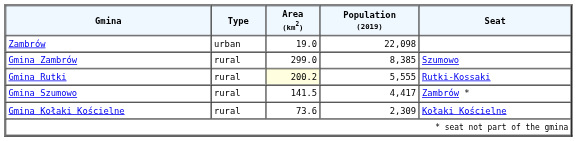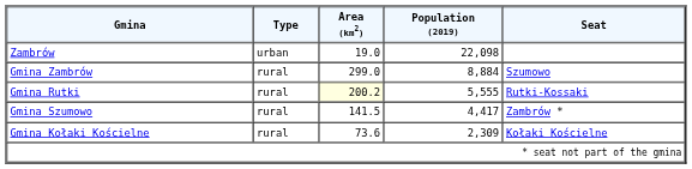Gmina Zambrów | Population (2019): 8,385 -> 8,884
